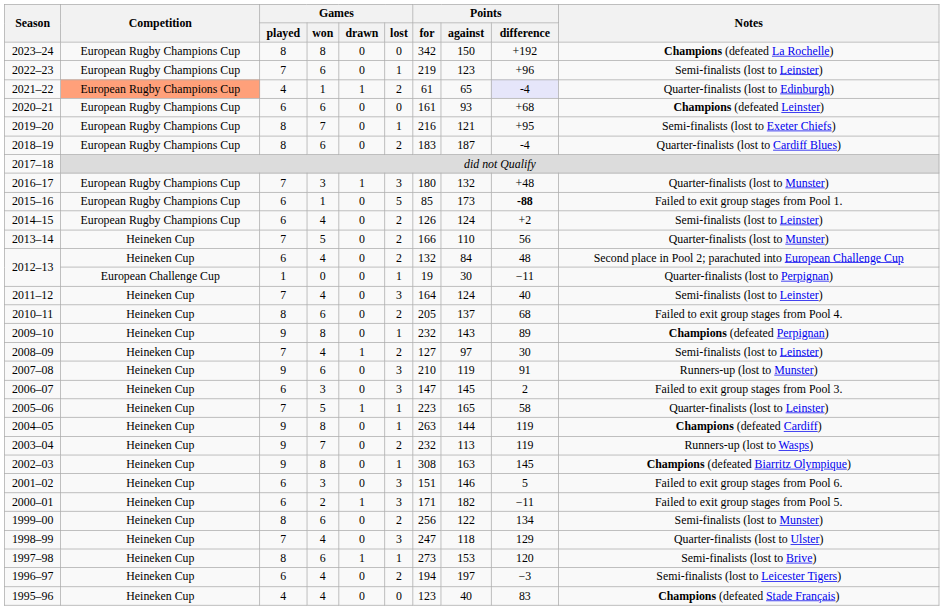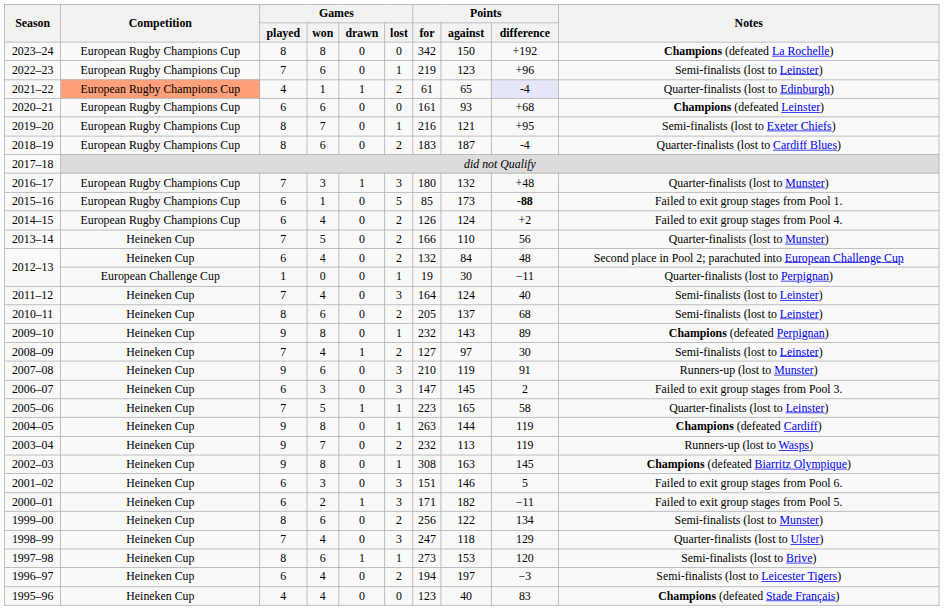2014–15 | Notes: Semi-finalists (lost to Leinster) -> Failed to exit group stages from Pool 4.
2010–11 | Notes: Failed to exit group stages from Pool 4. -> Semi-finalists (lost to Leinster)
